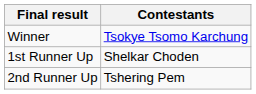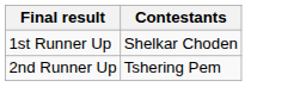- row: Winner | Tsokye Tsomo Karchung
